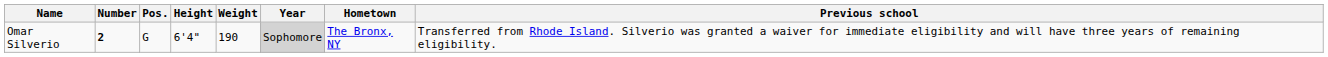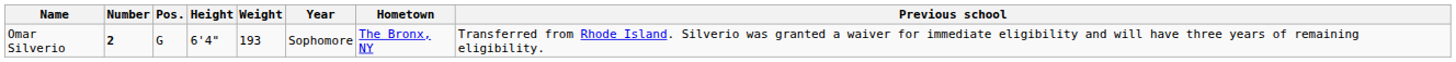Omar Silverio | Weight: 190 -> 193
Omar Silverio | Year: lightgrey background -> no background
